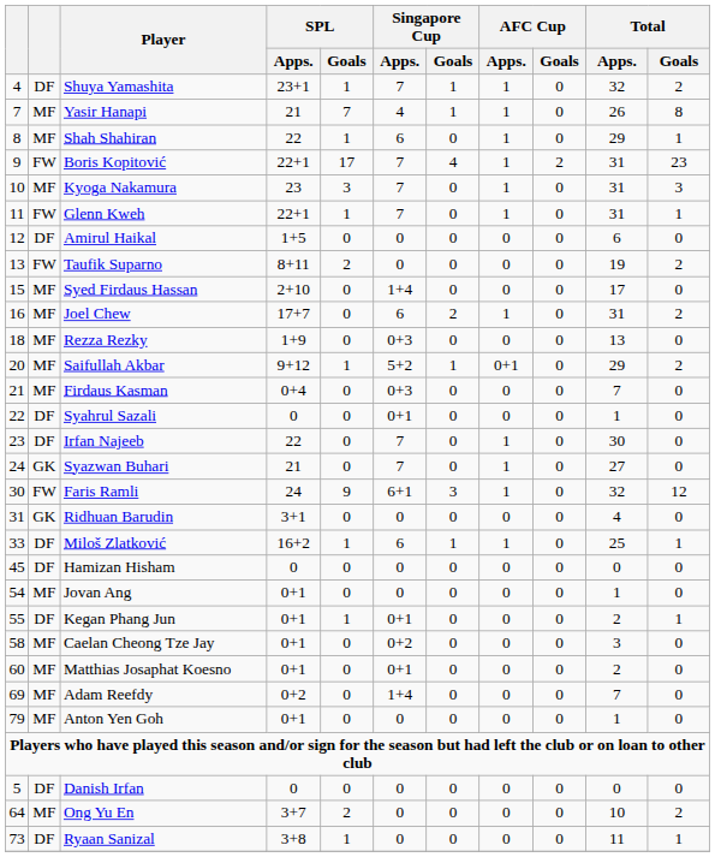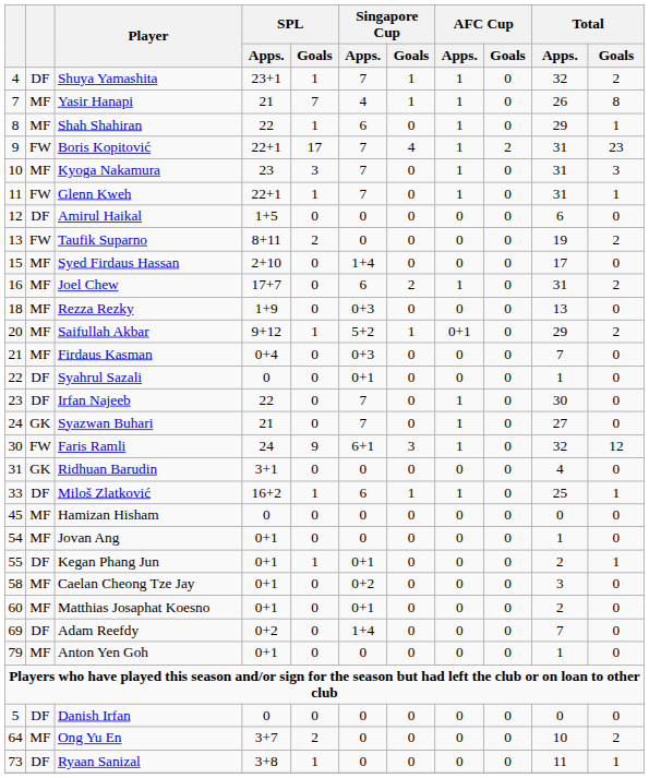Hamizan Hisham | column 2: DF -> MF
Adam Reefdy | column 2: MF -> DF
